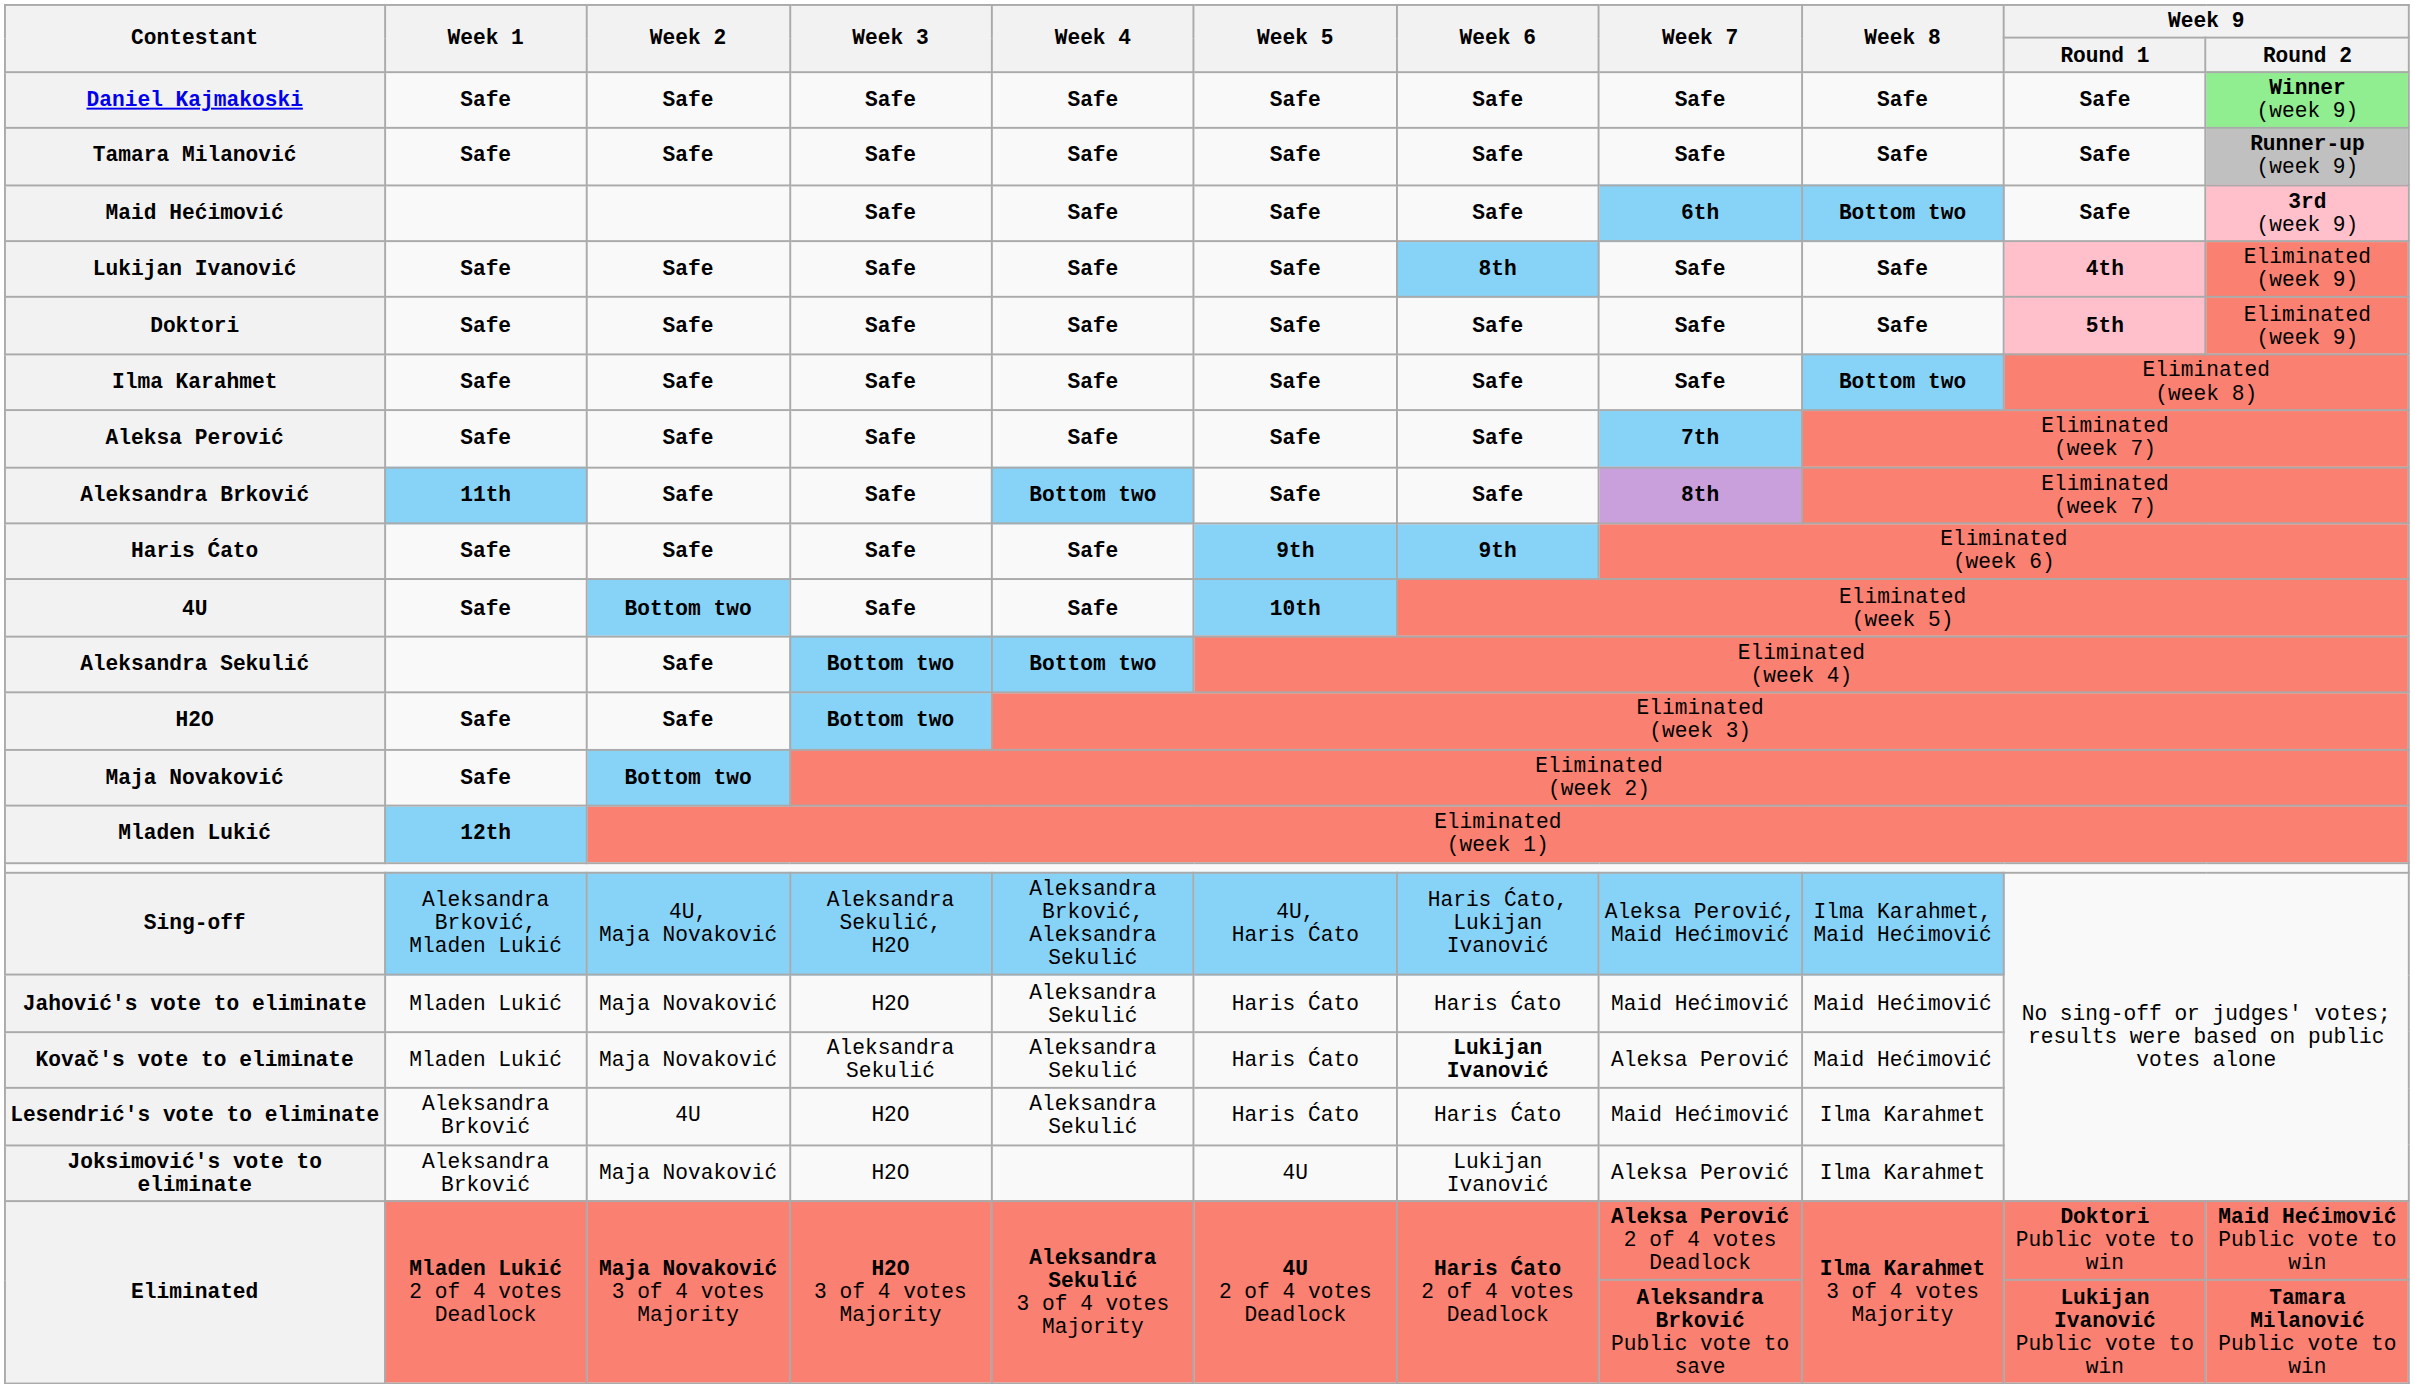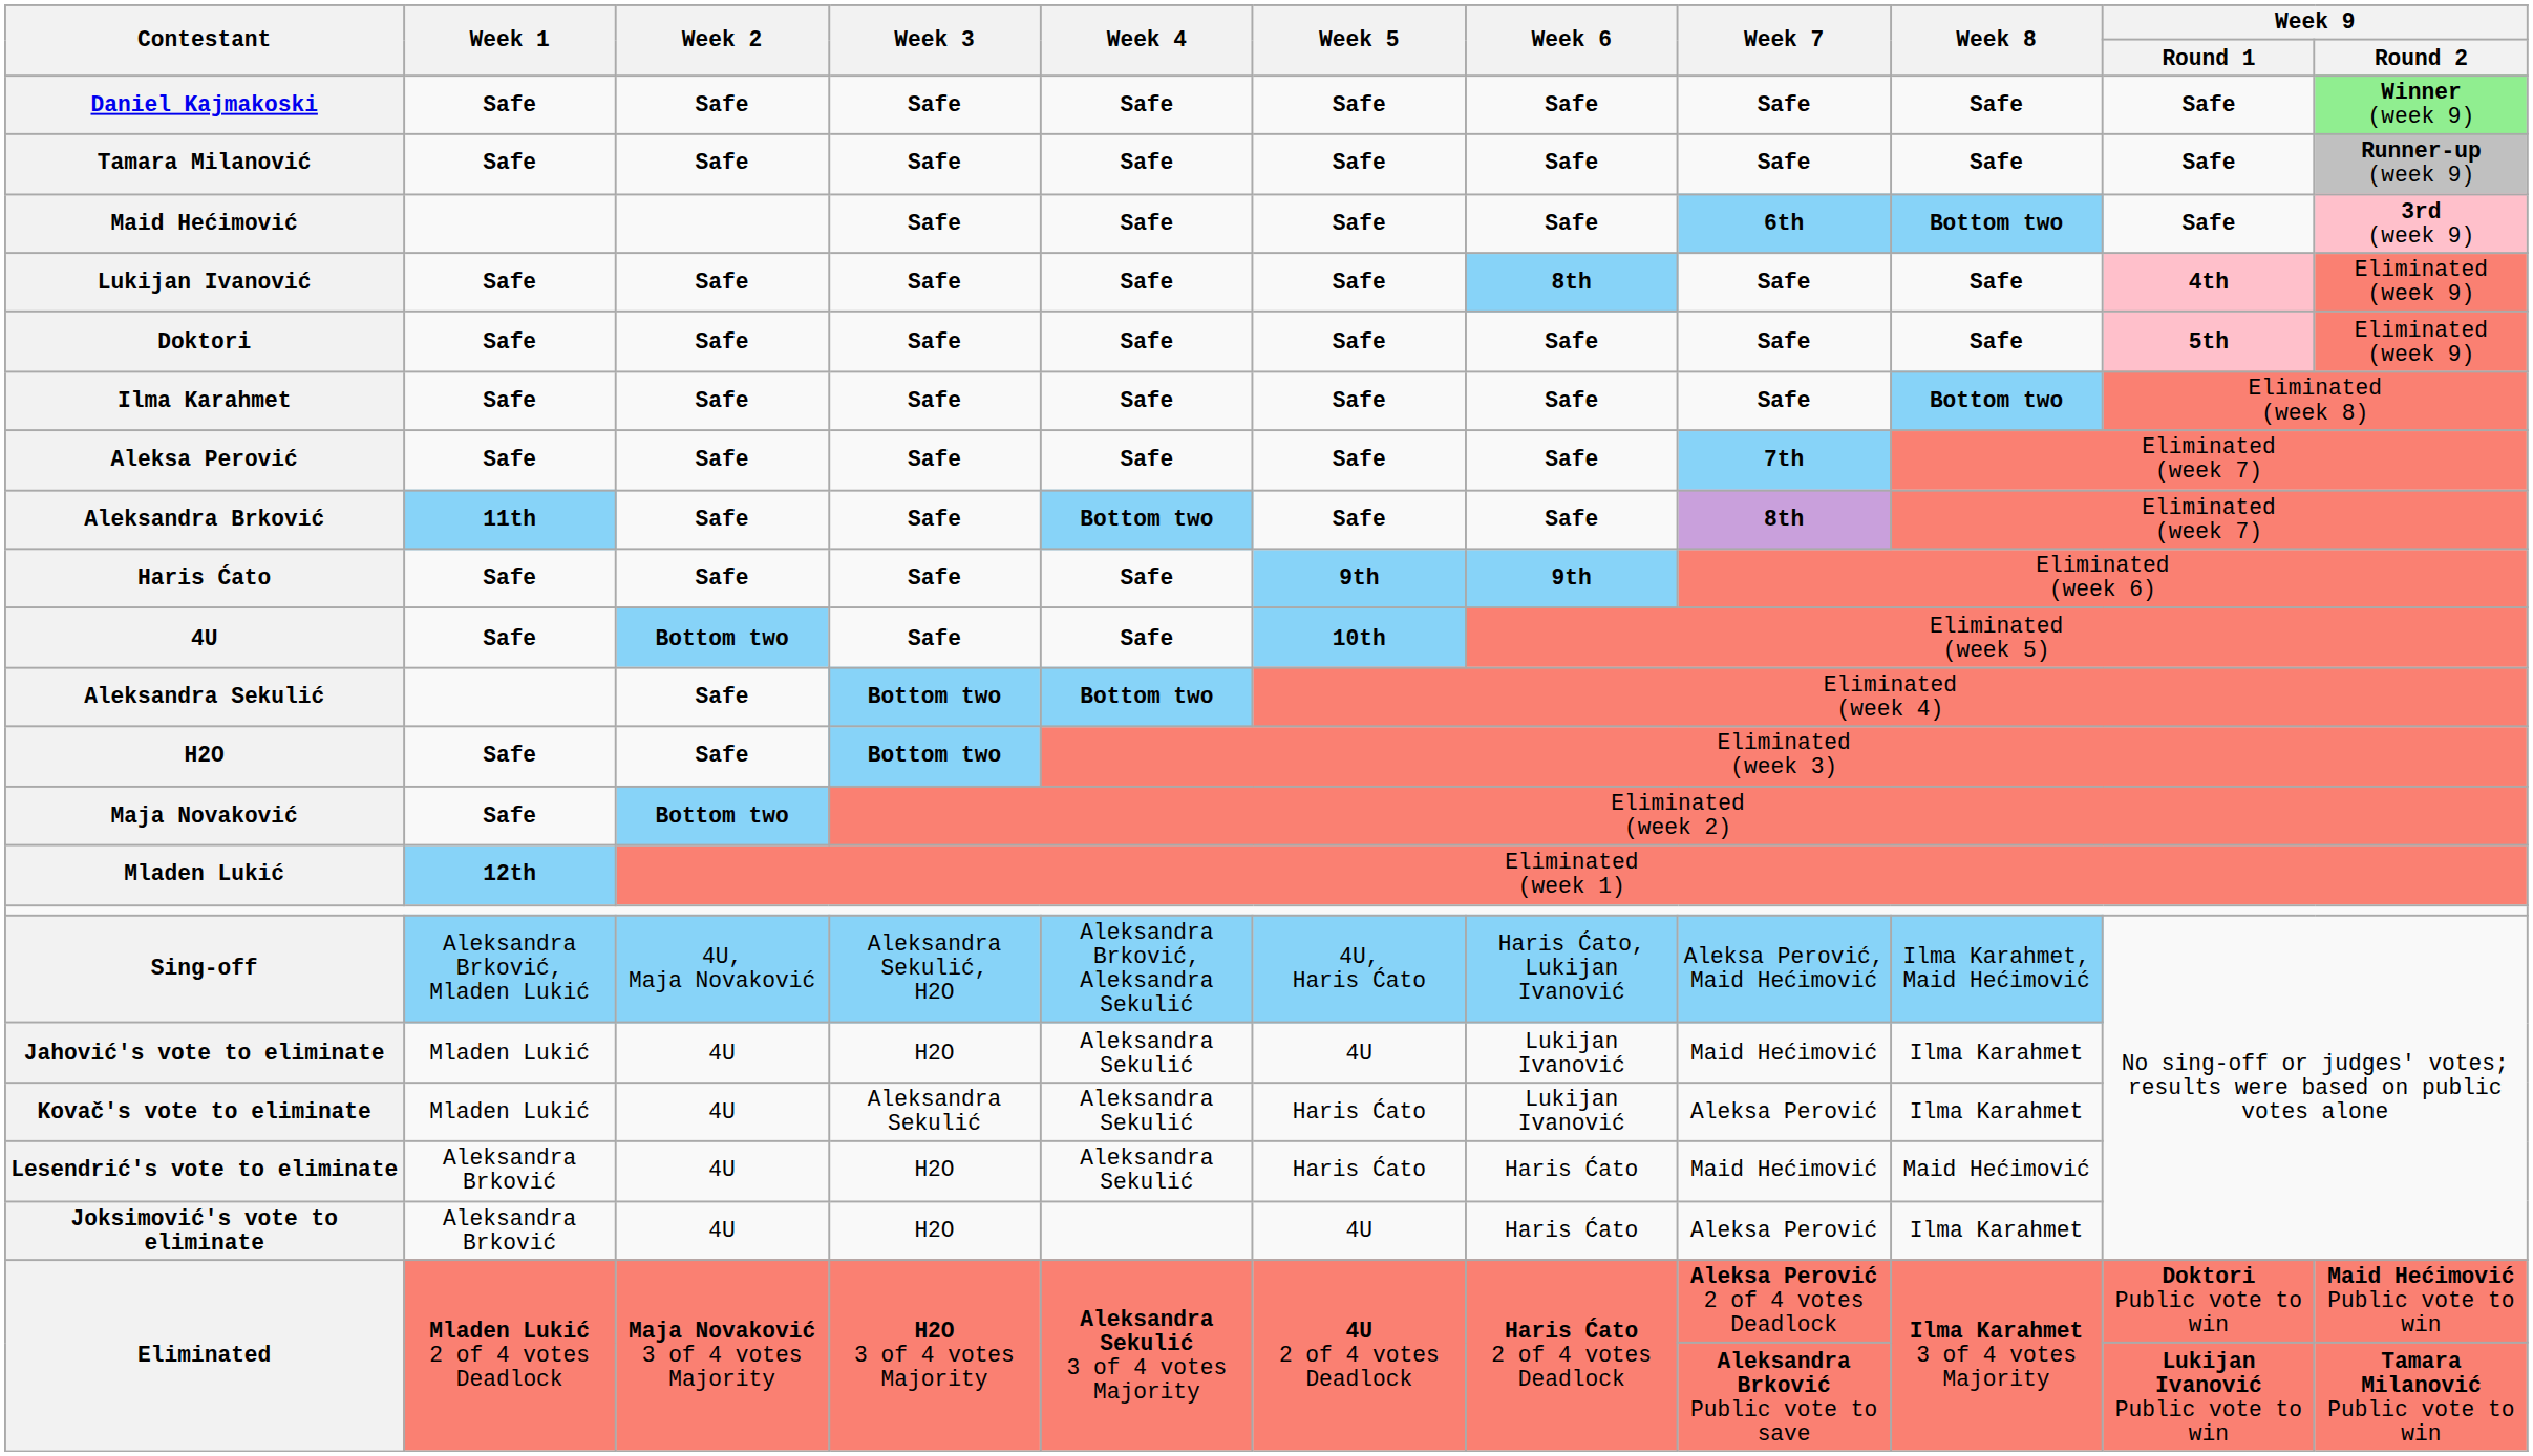Jahović's vote to eliminate | Week 2: Maja Novaković -> 4U
Jahović's vote to eliminate | Week 5: Haris Ćato -> 4U
Jahović's vote to eliminate | Week 6: Haris Ćato -> Lukijan Ivanović
Jahović's vote to eliminate | Week 8: Maid Hećimović -> Ilma Karahmet
Kovač's vote to eliminate | Week 2: Maja Novaković -> 4U
Kovač's vote to eliminate | Week 6: bold -> normal
Kovač's vote to eliminate | Week 8: Maid Hećimović -> Ilma Karahmet
Lesendrić's vote to eliminate | Week 8: Ilma Karahmet -> Maid Hećimović
Joksimović's vote to eliminate | Week 2: Maja Novaković -> 4U
Joksimović's vote to eliminate | Week 6: Lukijan Ivanović -> Haris Ćato
